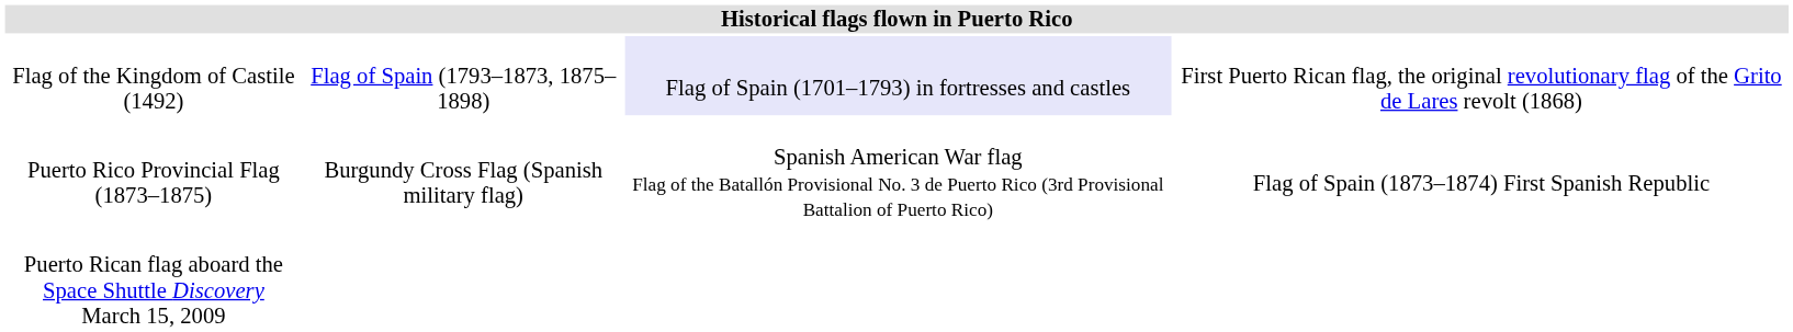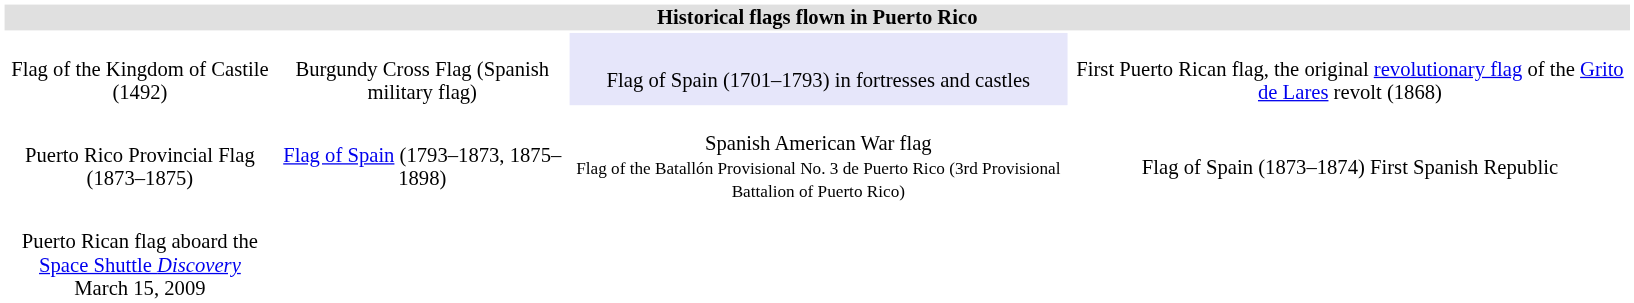Flag of the Kingdom of Castile (1492) | column 2: Flag of Spain (1793–1873, 1875–1898) -> Burgundy Cross Flag (Spanish military flag)
Puerto Rico Provincial Flag (1873–1875) | column 2: Burgundy Cross Flag (Spanish military flag) -> Flag of Spain (1793–1873, 1875–1898)
